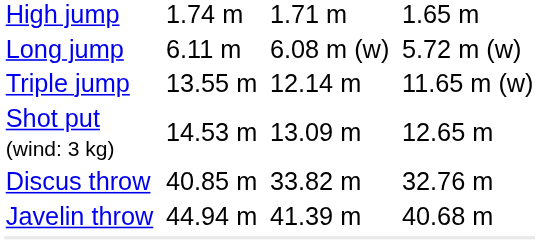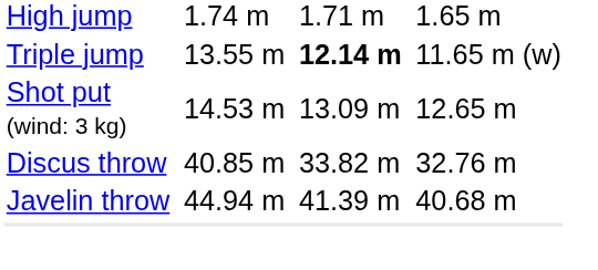- row: Long jump | 6.11 m | 6.08 m (w) | 5.72 m (w)
Triple jump | column 5: normal -> bold
